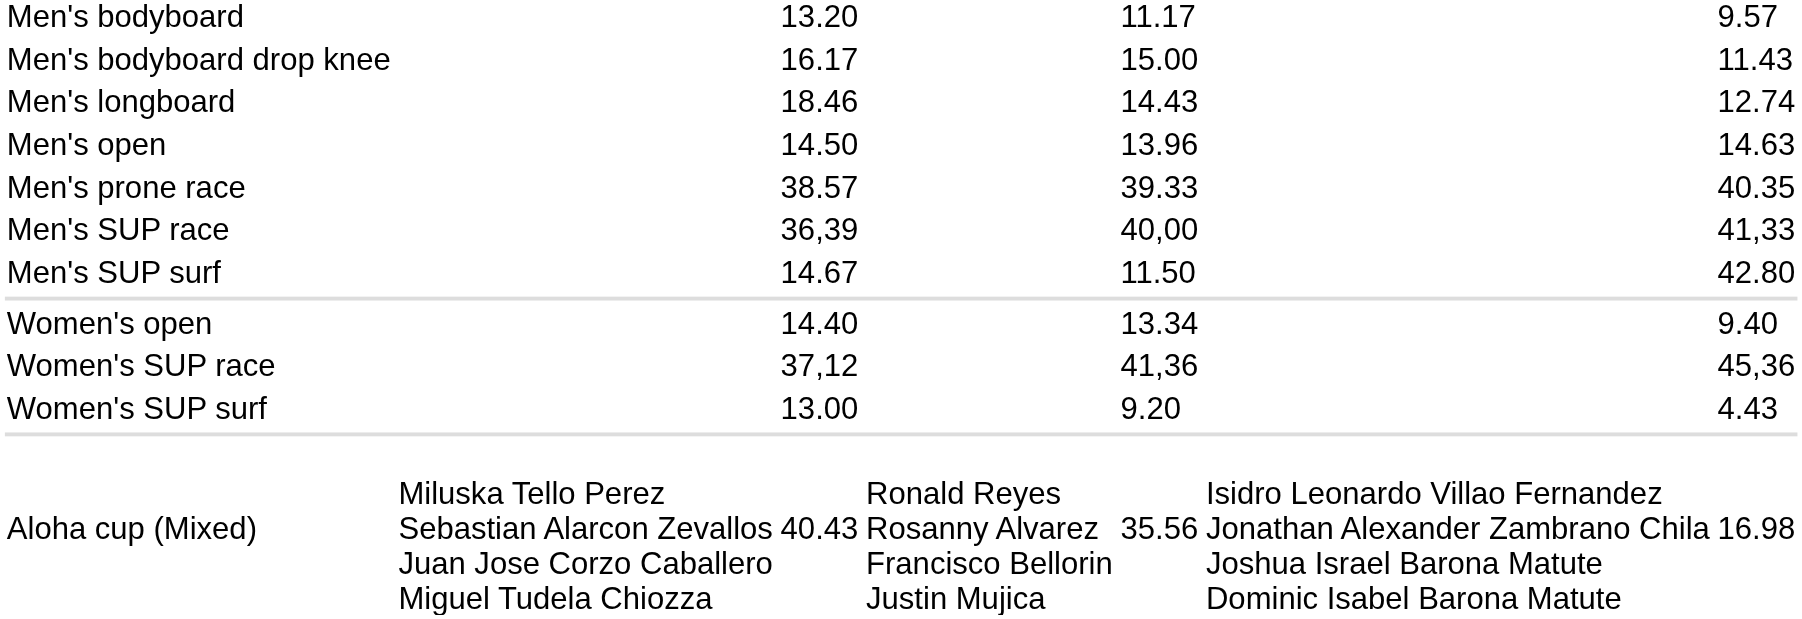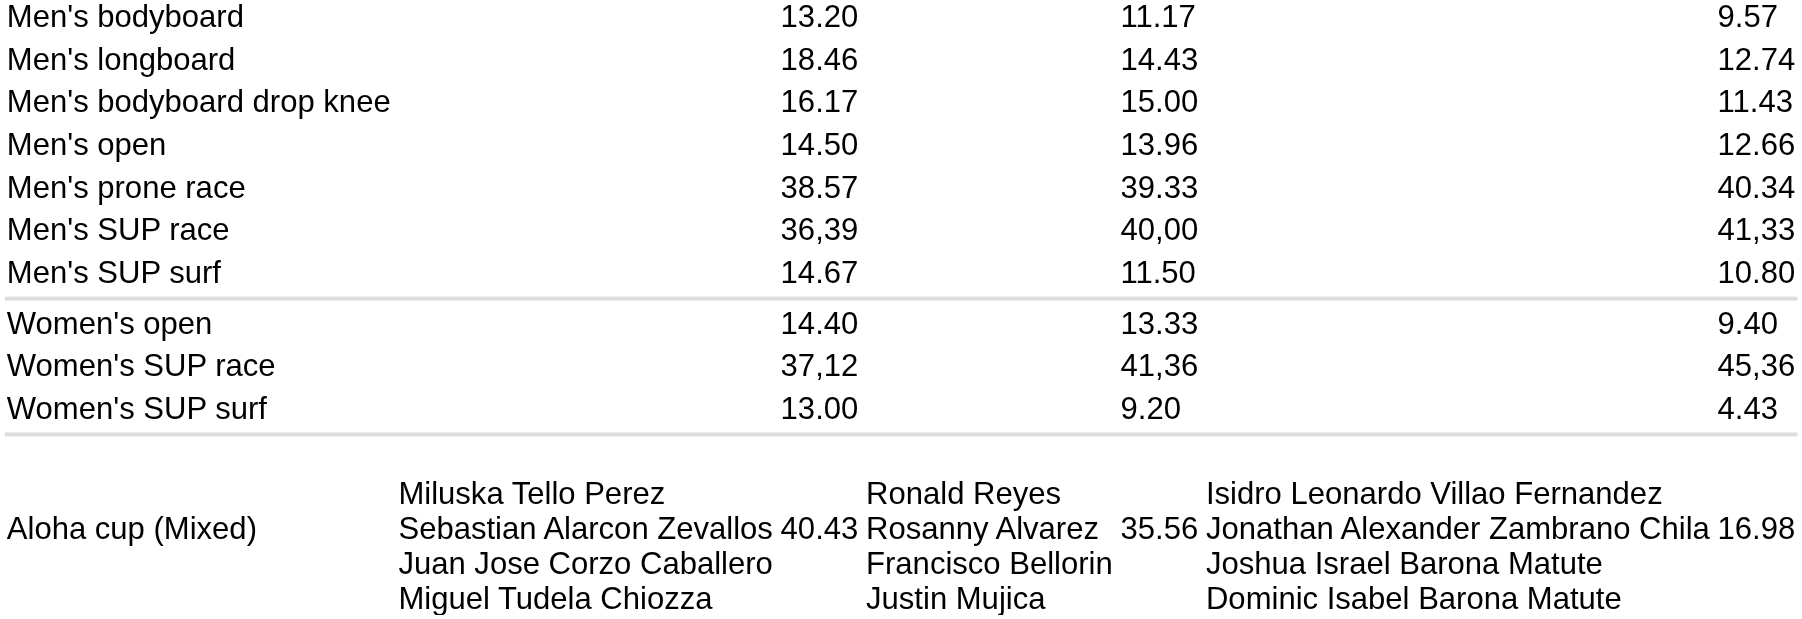rows swapped: Men's bodyboard drop knee <-> Men's longboard
Men's open | column 7: 14.63 -> 12.66
Men's prone race | column 7: 40.35 -> 40.34
Men's SUP surf | column 7: 42.80 -> 10.80
Women's open | column 5: 13.34 -> 13.33
